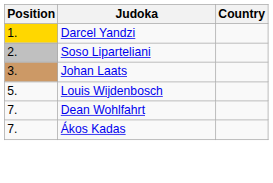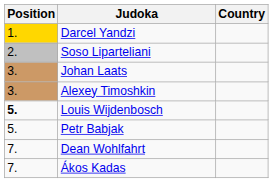+ row: 3. | Alexey Timoshkin
Louis Wijdenbosch | Position: normal -> bold
+ row: 5. | Petr Babjak
